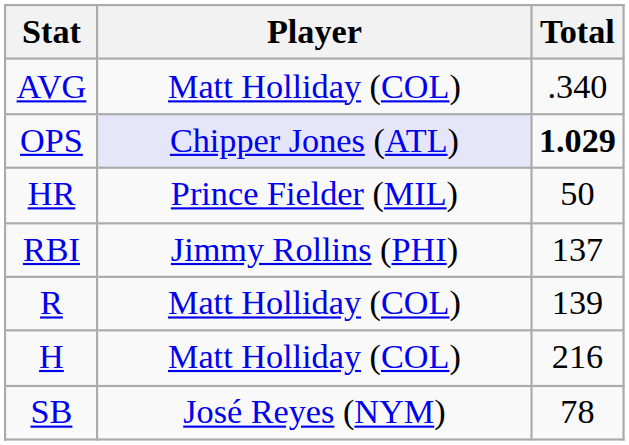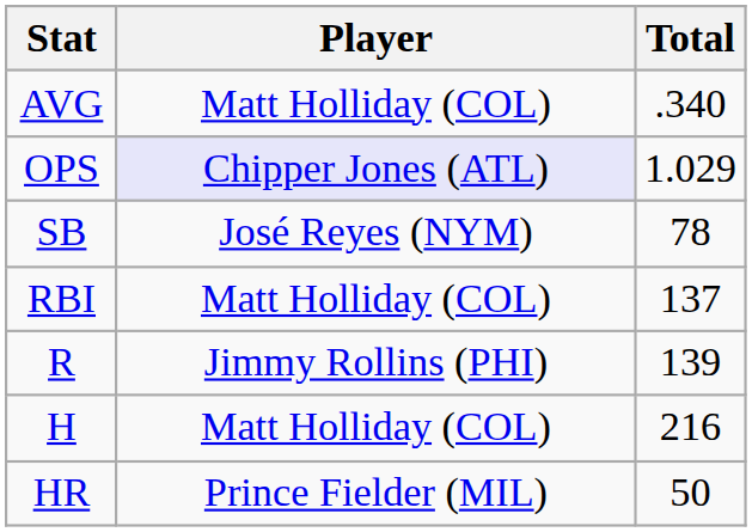OPS | Total: bold -> normal
rows swapped: HR <-> SB
RBI | Player: Jimmy Rollins (PHI) -> Matt Holliday (COL)
R | Player: Matt Holliday (COL) -> Jimmy Rollins (PHI)
